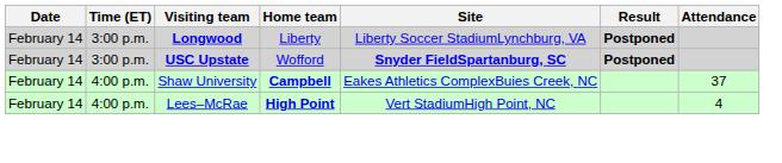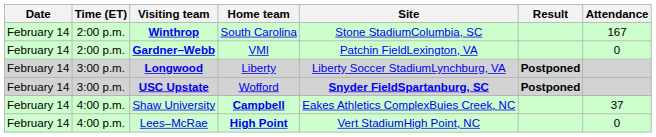+ row: February 14 | 2:00 p.m. | Winthrop | South Carolina | Stone StadiumColumbia, SC | 167
+ row: February 14 | 2:00 p.m. | Gardner–Webb | VMI | Patchin FieldLexington, VA | 0
Lees–McRae | Attendance: 4 -> 0
